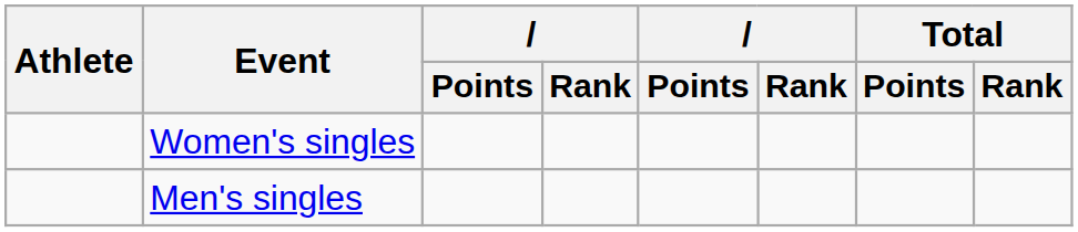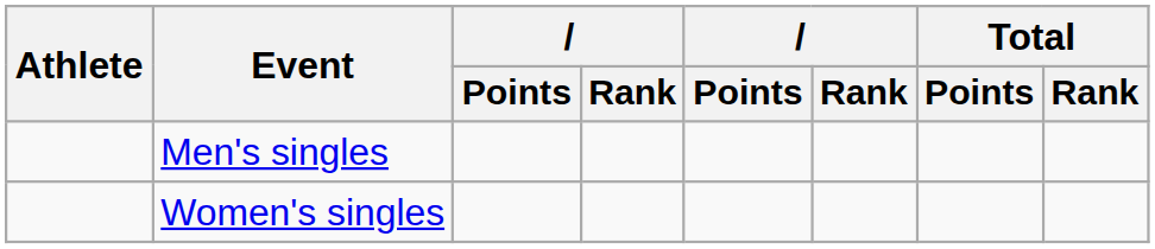rows swapped: Men's singles <-> Women's singles
